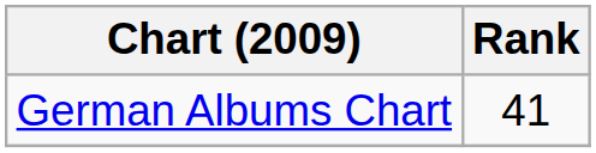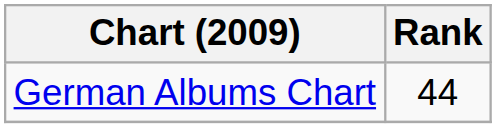German Albums Chart | Rank: 41 -> 44
